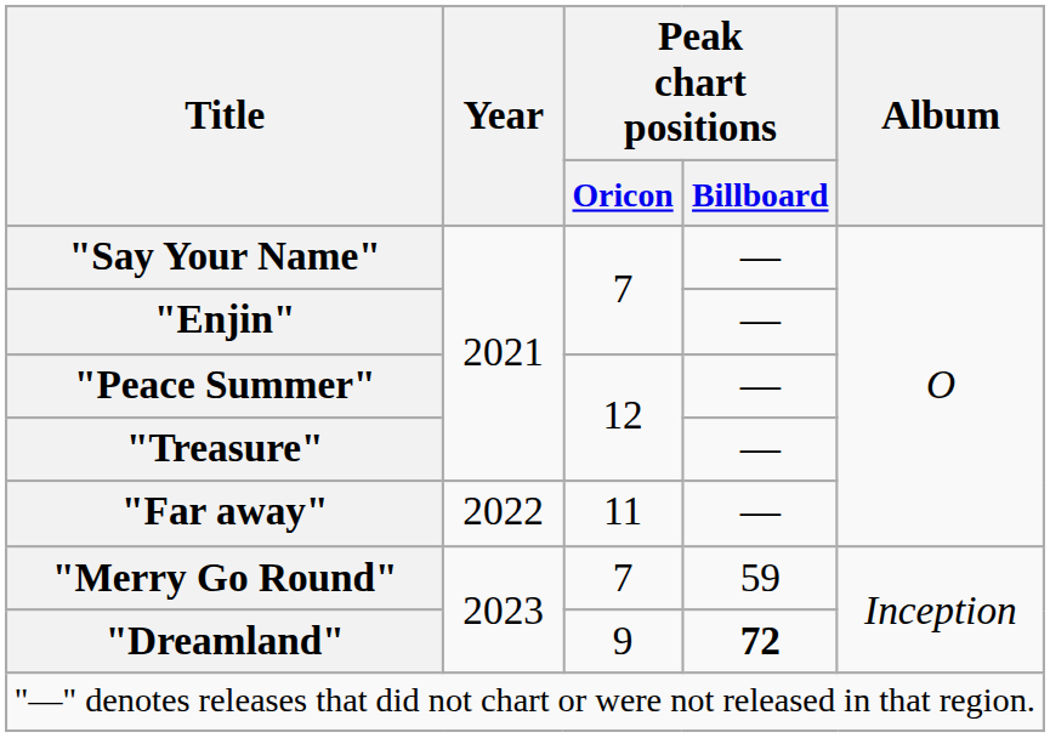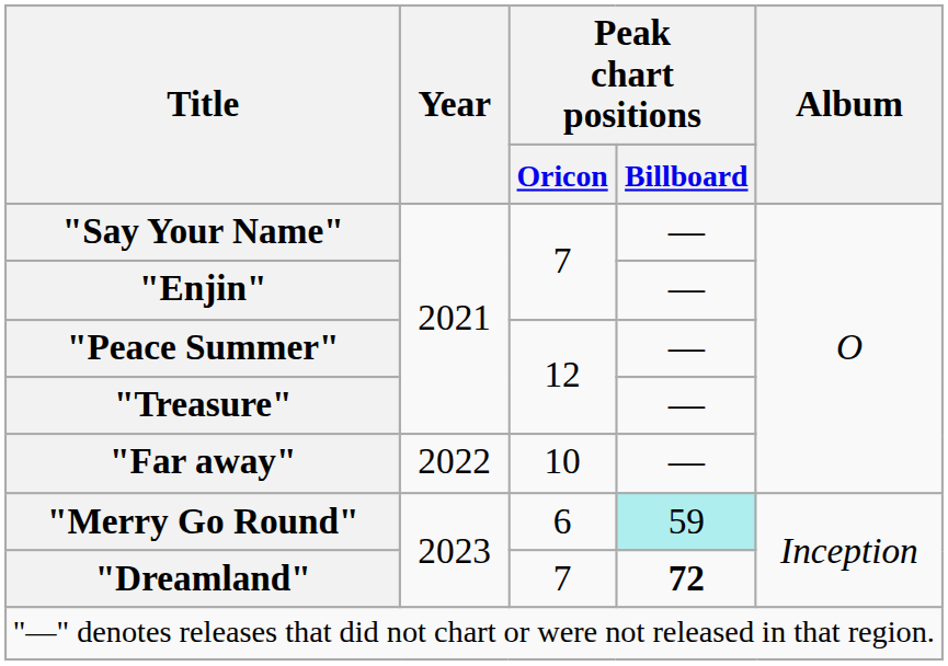"Far away" | Peak chart positions / Oricon: 11 -> 10
"Merry Go Round" | Peak chart positions / Oricon: 7 -> 6
"Merry Go Round" | Peak chart positions / Billboard: no background -> paleturquoise background
"Dreamland" | Peak chart positions / Oricon: 9 -> 7
